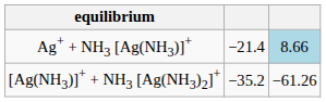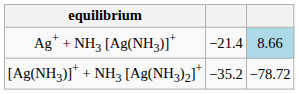[Ag(NH3)]+ + NH3 [Ag(NH3)2]+ | column 3: −61.26 -> −78.72
